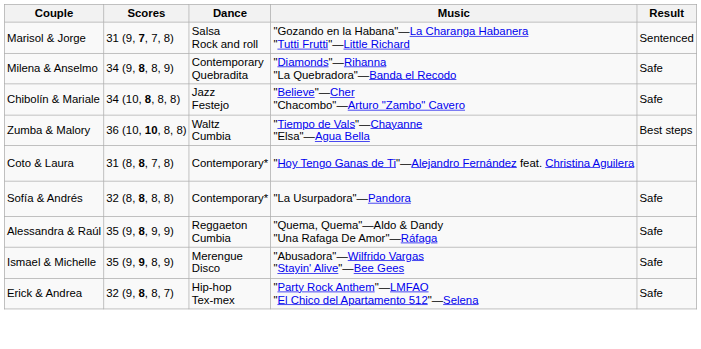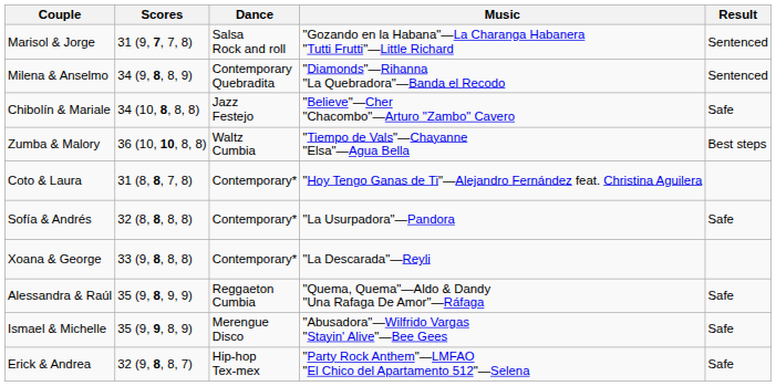Milena & Anselmo | Result: Safe -> Sentenced
+ row: Xoana & George | 33 (9, 8, 8, 8) | Contemporary* | "La Descarada"—Reyli
